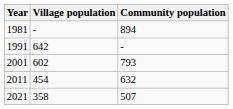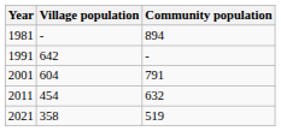2001 | Village population: 602 -> 604
2001 | Community population: 793 -> 791
2021 | Community population: 507 -> 519
